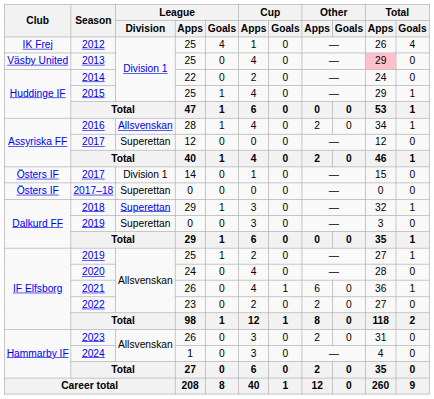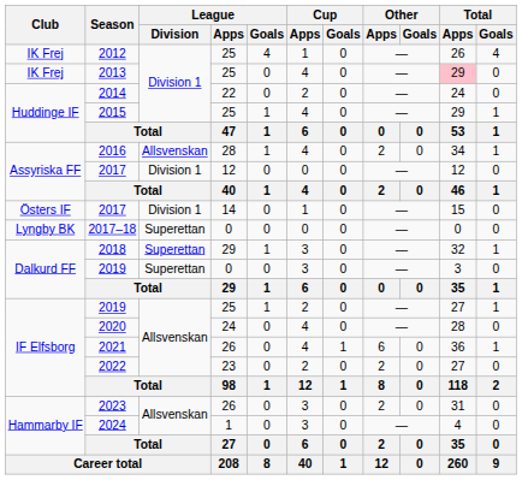2013 | Club: Väsby United -> IK Frej
2017 / 12 | League / Division: Superettan -> Division 1
2017–18 | Club: Östers IF -> Lyngby BK
